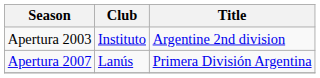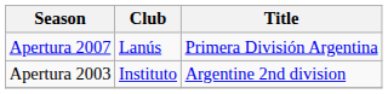rows swapped: Apertura 2003 <-> Apertura 2007
